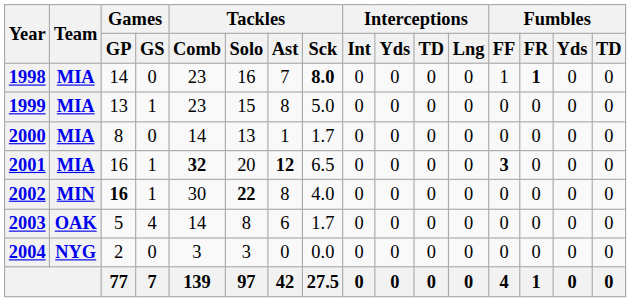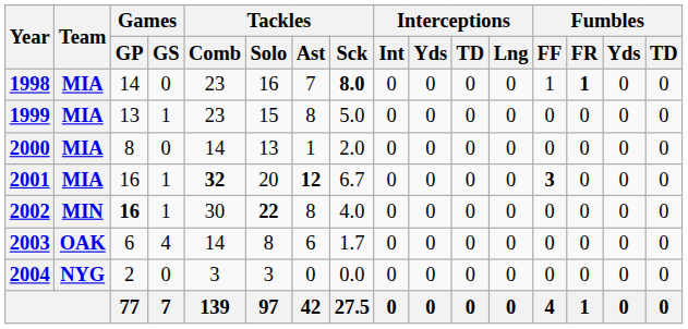2000 | Tackles / Sck: 1.7 -> 2.0
2001 | Tackles / Sck: 6.5 -> 6.7
2003 | Games / GP: 5 -> 6
